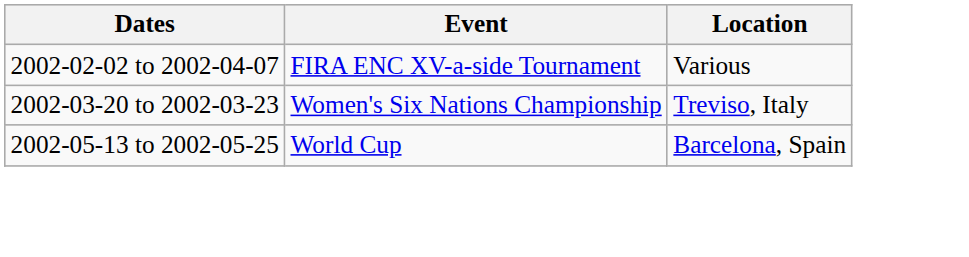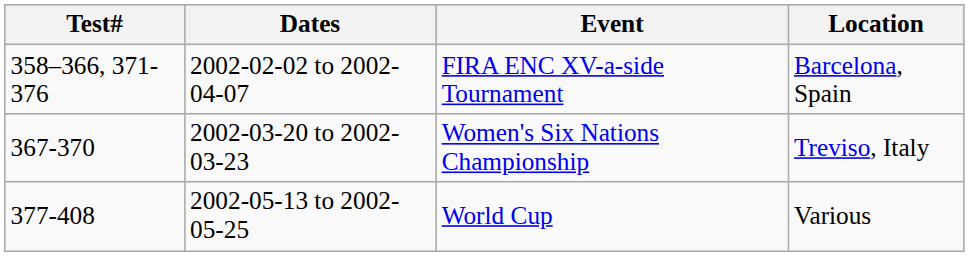+ column: Test# | 358–366, 371-376 | 367-370 | 377-408
2002-02-02 to 2002-04-07 | Location: Various -> Barcelona, Spain
2002-05-13 to 2002-05-25 | Location: Barcelona, Spain -> Various
